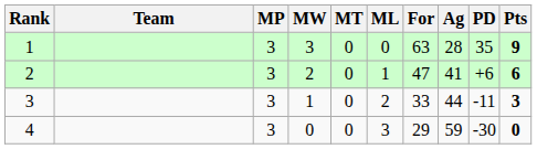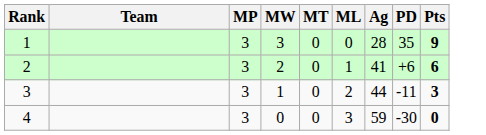- column: For | 63 | 47 | 33 | 29
